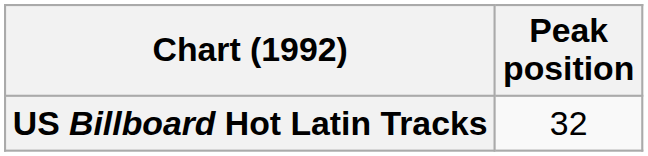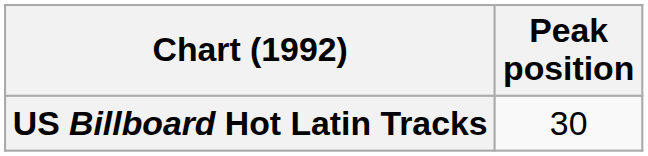US Billboard Hot Latin Tracks | Peak position: 32 -> 30
